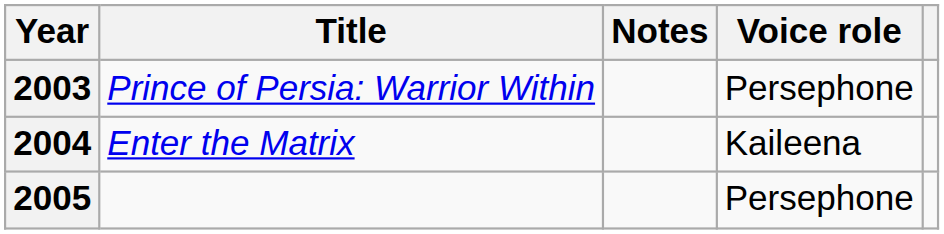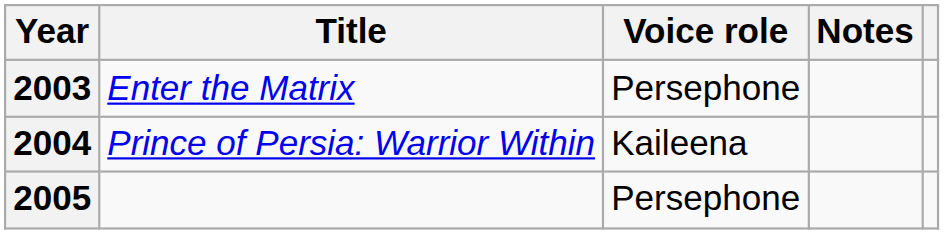columns swapped: Voice role <-> Notes
2003 | Title: Prince of Persia: Warrior Within -> Enter the Matrix
2004 | Title: Enter the Matrix -> Prince of Persia: Warrior Within
